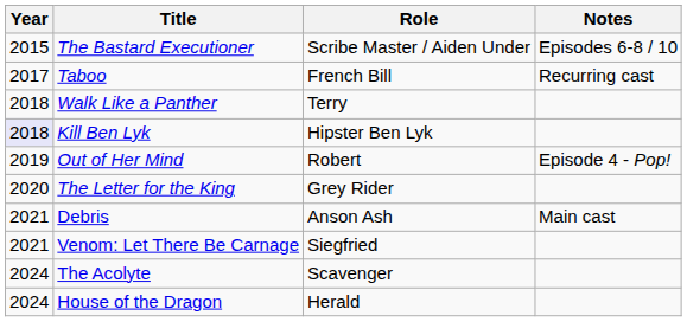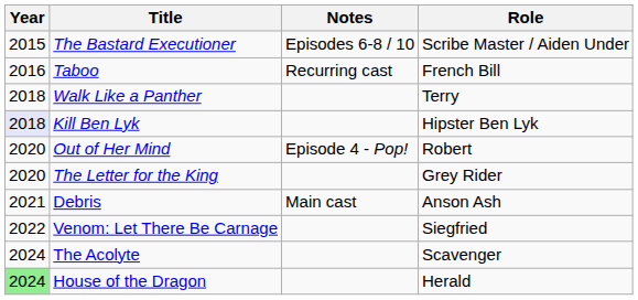columns swapped: Role <-> Notes
Taboo | Year: 2017 -> 2016
Out of Her Mind | Year: 2019 -> 2020
Venom: Let There Be Carnage | Year: 2021 -> 2022
House of the Dragon | Year: no background -> lightgreen background
